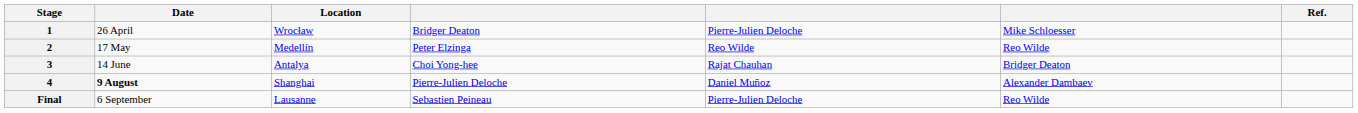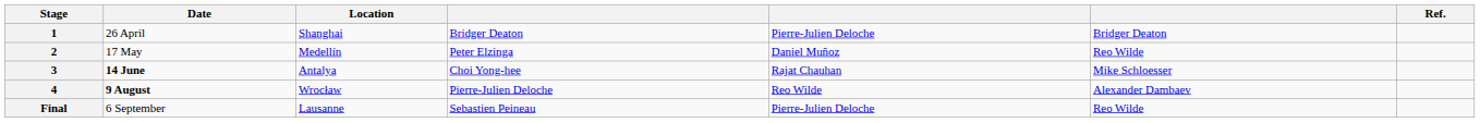1 | Location: Wrocław -> Shanghai
1 | column 6: Mike Schloesser -> Bridger Deaton
2 | column 5: Reo Wilde -> Daniel Muñoz
3 | Date: normal -> bold
3 | column 6: Bridger Deaton -> Mike Schloesser
4 | Location: Shanghai -> Wrocław
4 | column 5: Daniel Muñoz -> Reo Wilde
